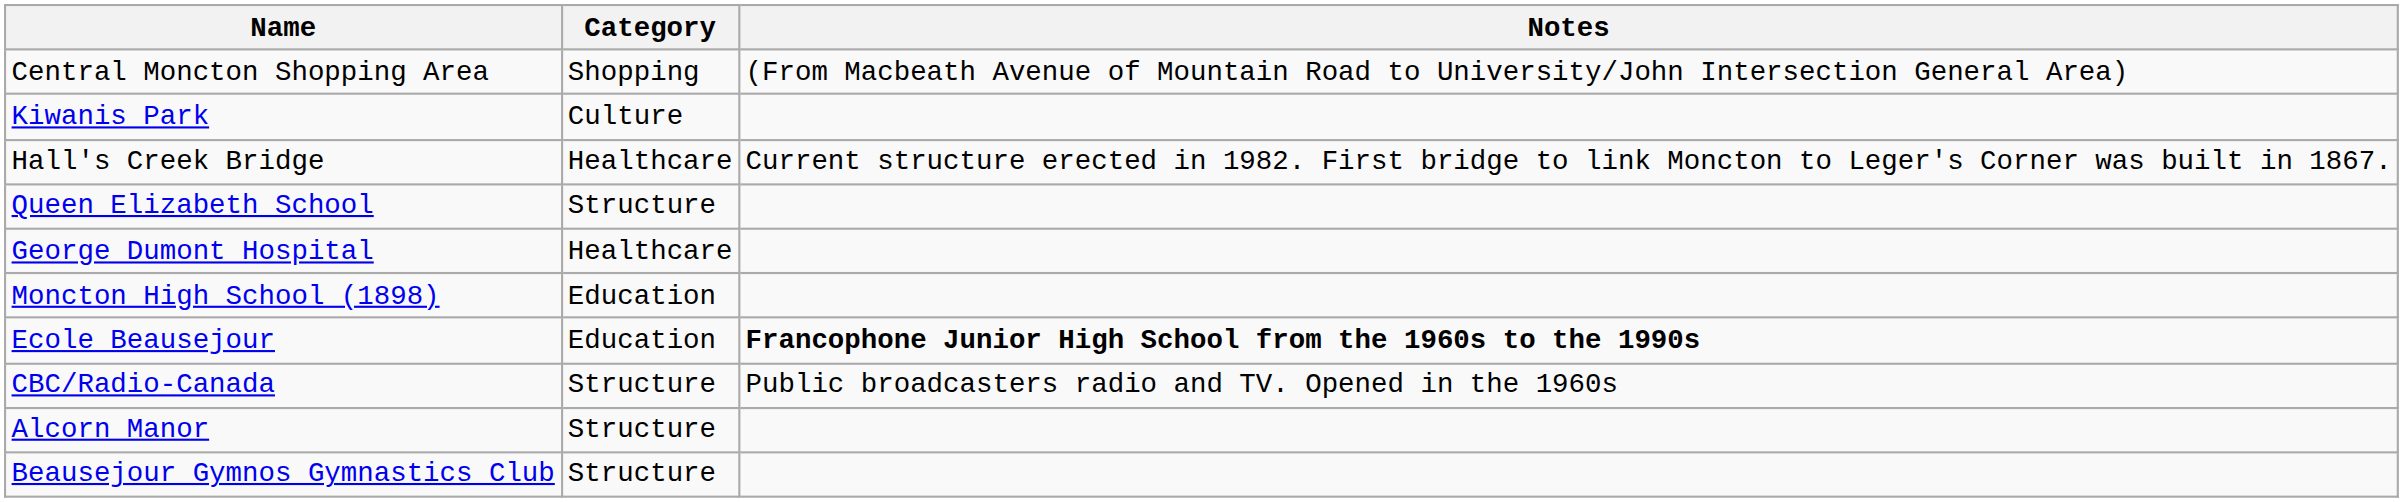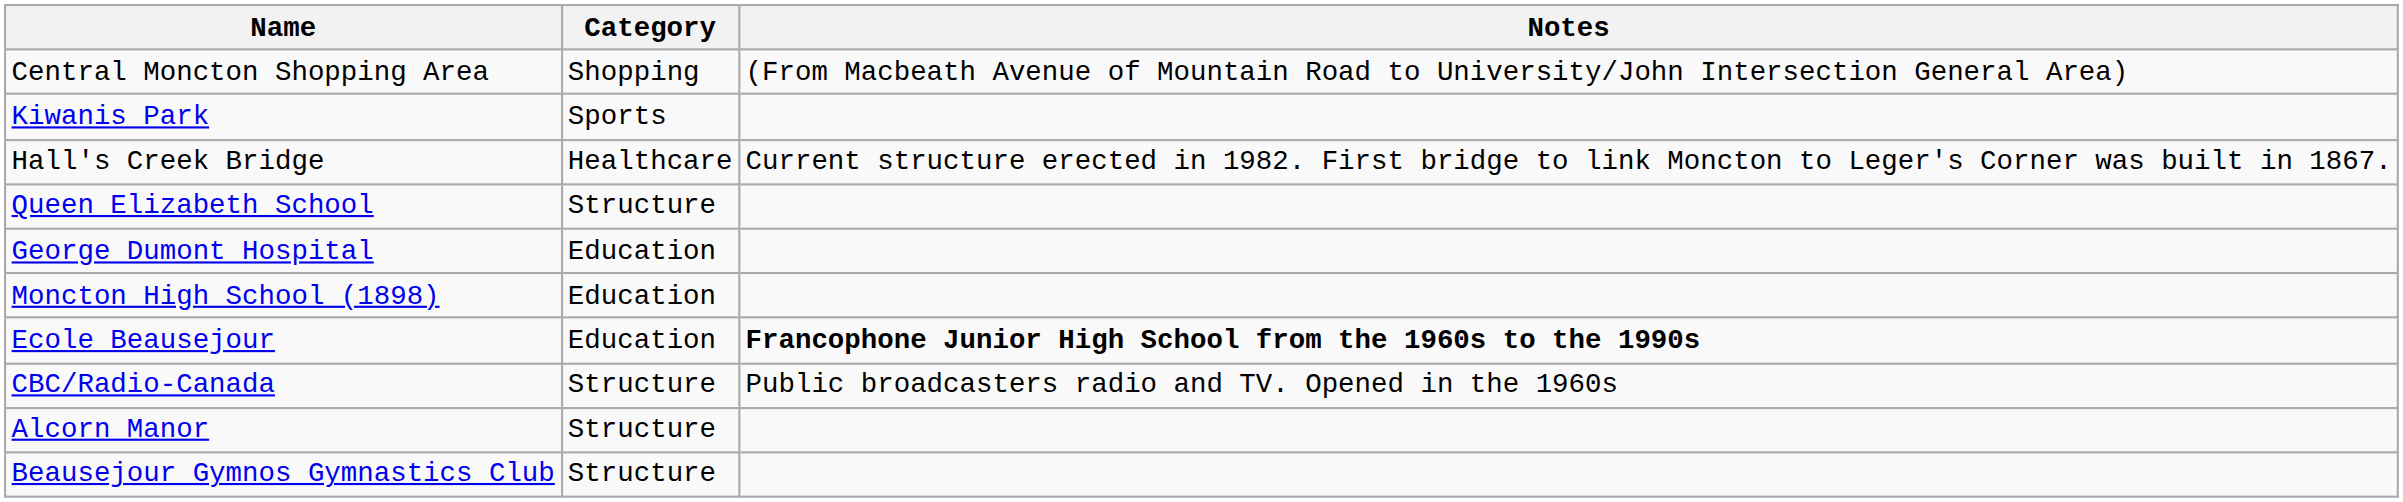Kiwanis Park | Category: Culture -> Sports
George Dumont Hospital | Category: Healthcare -> Education
